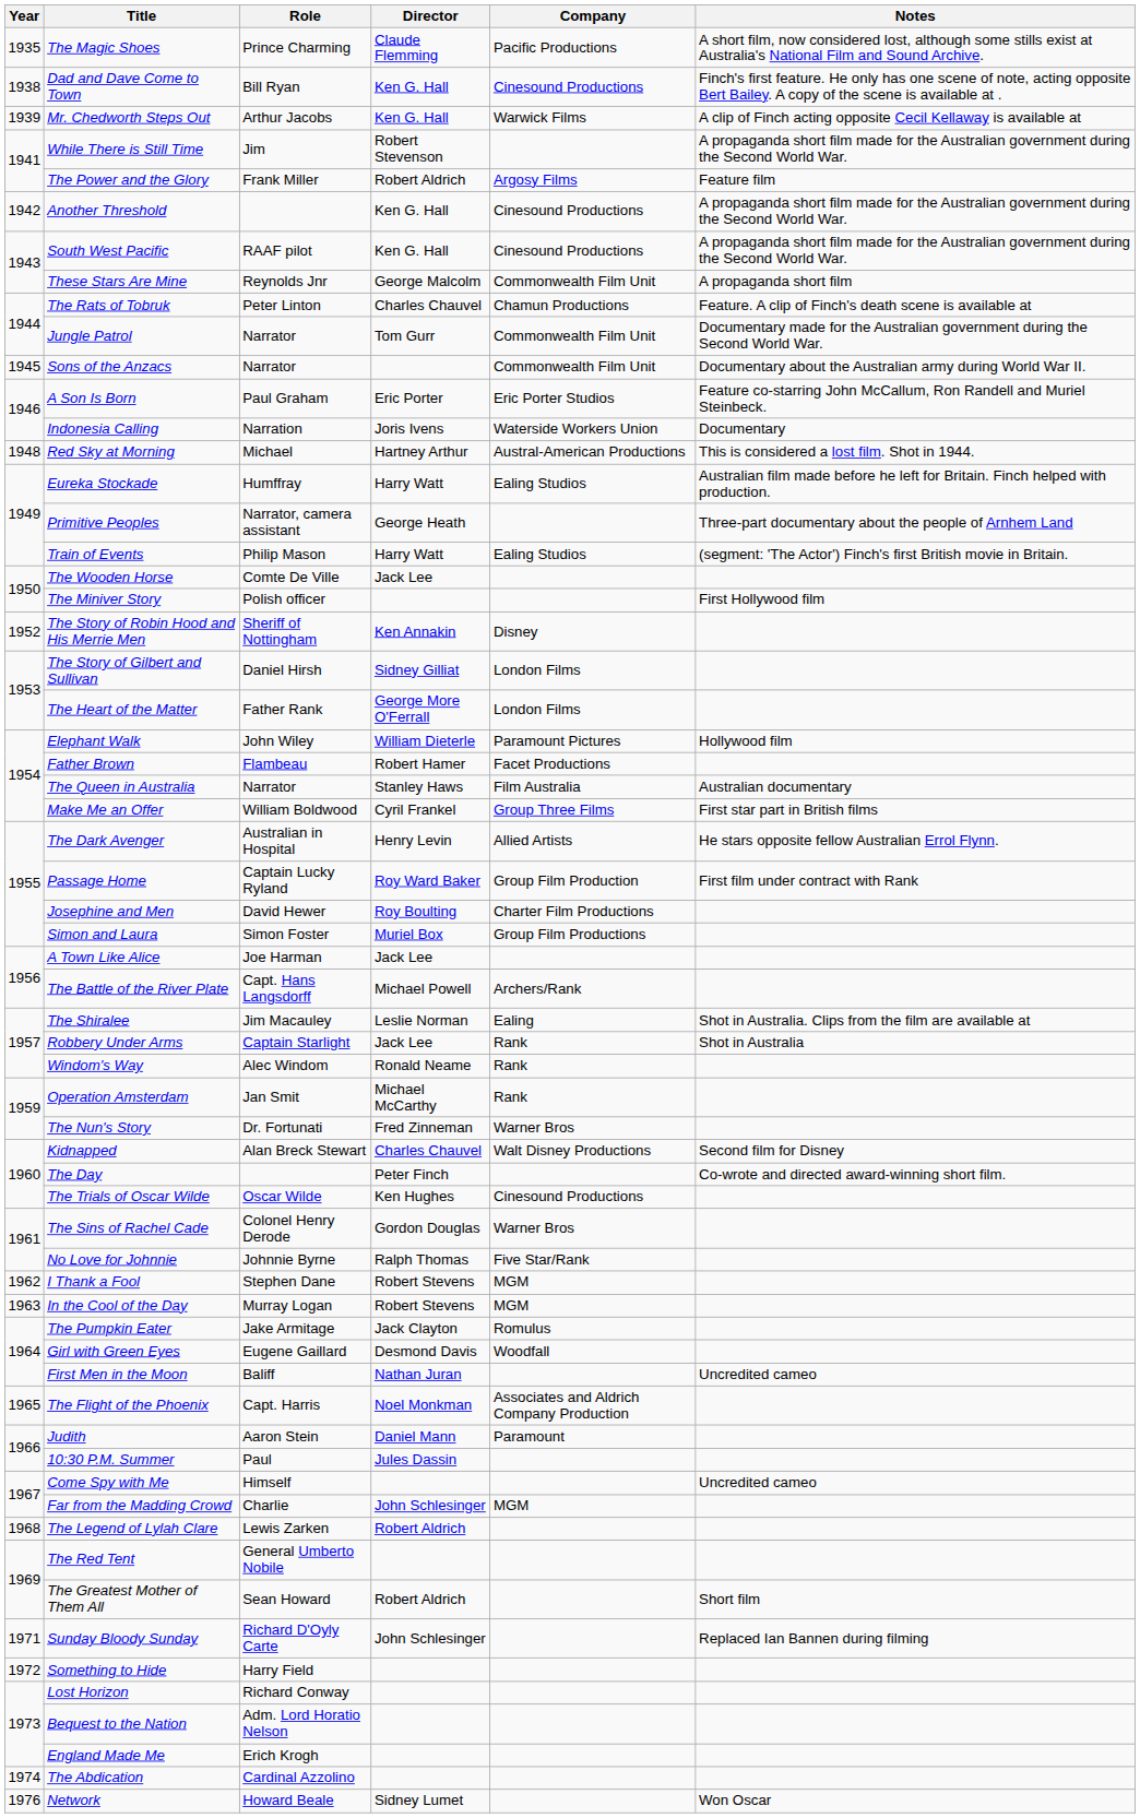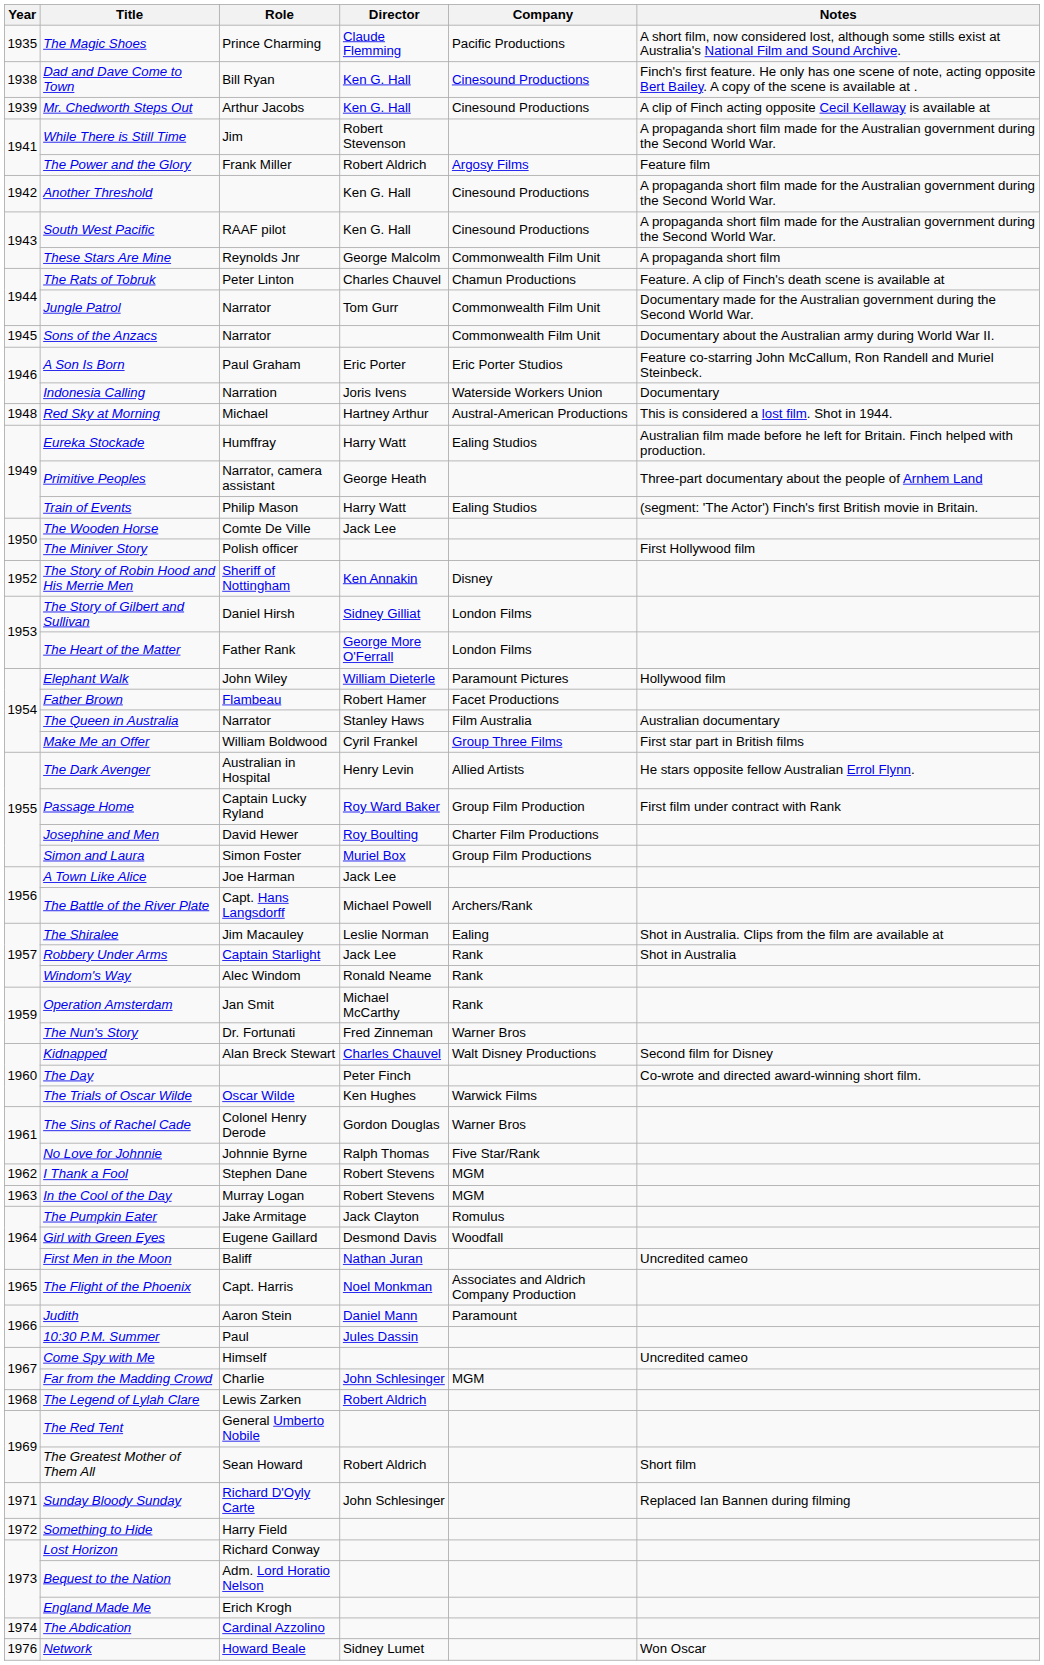Mr. Chedworth Steps Out | Company: Warwick Films -> Cinesound Productions
The Trials of Oscar Wilde | Company: Cinesound Productions -> Warwick Films
